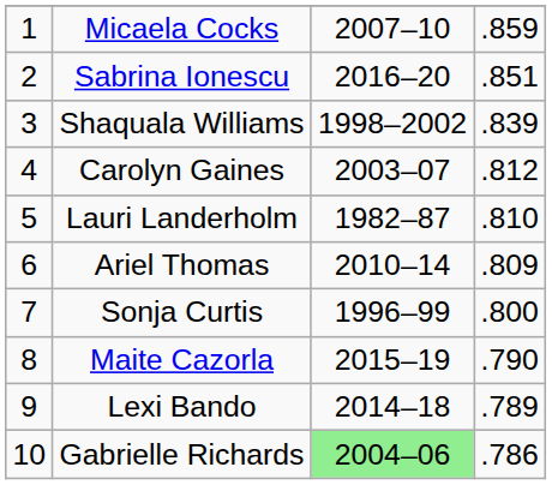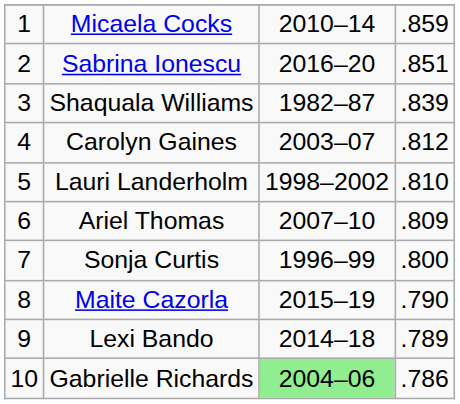Micaela Cocks | column 3: 2007–10 -> 2010–14
Shaquala Williams | column 3: 1998–2002 -> 1982–87
Lauri Landerholm | column 3: 1982–87 -> 1998–2002
Ariel Thomas | column 3: 2010–14 -> 2007–10
